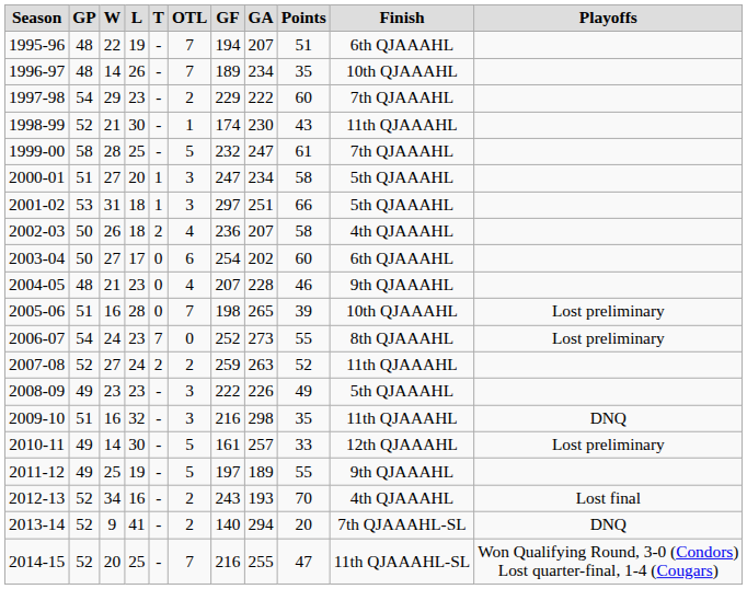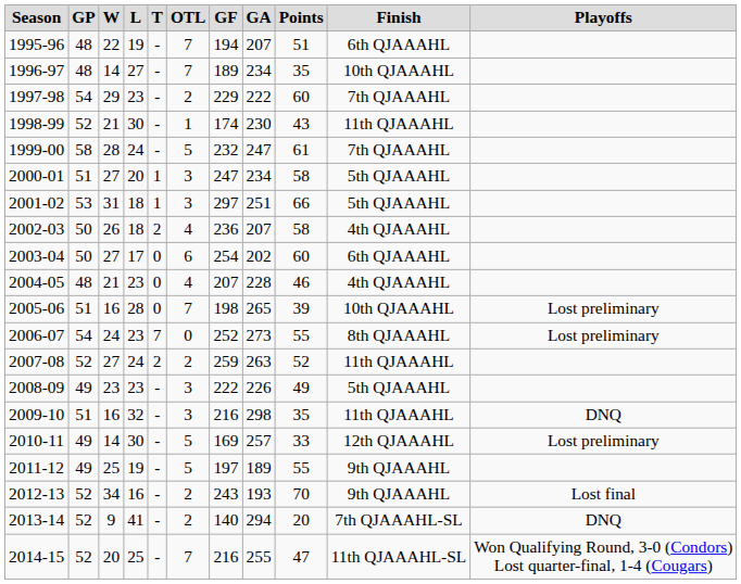1996-97 | L: 26 -> 27
1999-00 | L: 25 -> 24
2004-05 | Finish: 9th QJAAAHL -> 4th QJAAAHL
2010-11 | GF: 161 -> 169
2012-13 | Finish: 4th QJAAAHL -> 9th QJAAAHL
